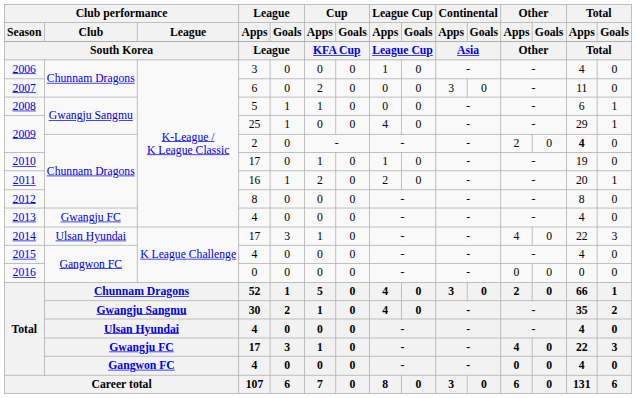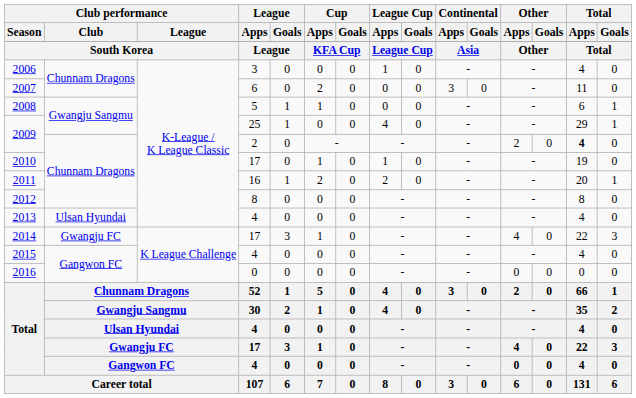2013 | Club performance / Club: Gwangju FC -> Ulsan Hyundai
2014 | Club performance / Club: Ulsan Hyundai -> Gwangju FC
